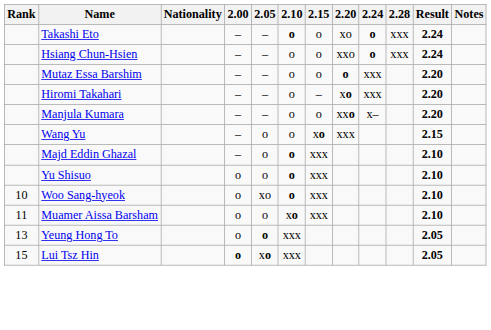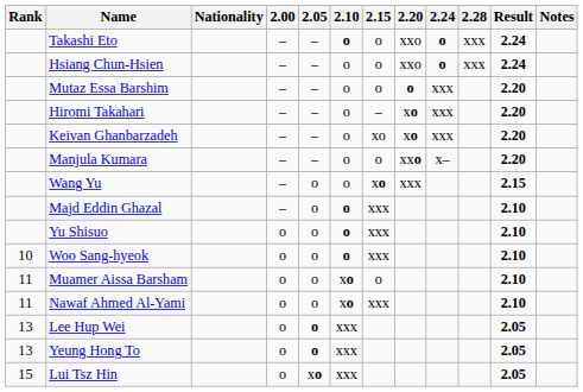Takashi Eto | 2.20: xo -> xxo
+ row: Keivan Ghanbarzadeh | – | – | o | xo | xo | xxx | 2.20
Woo Sang-hyeok | 2.05: xo -> o
Muamer Aissa Barsham | 2.15: xxx -> o
+ row: 11 | Nawaf Ahmed Al-Yami | o | o | xo | xxx | 2.10
+ row: 13 | Lee Hup Wei | o | o | xxx | 2.05
Lui Tsz Hin | 2.00: bold -> normal
